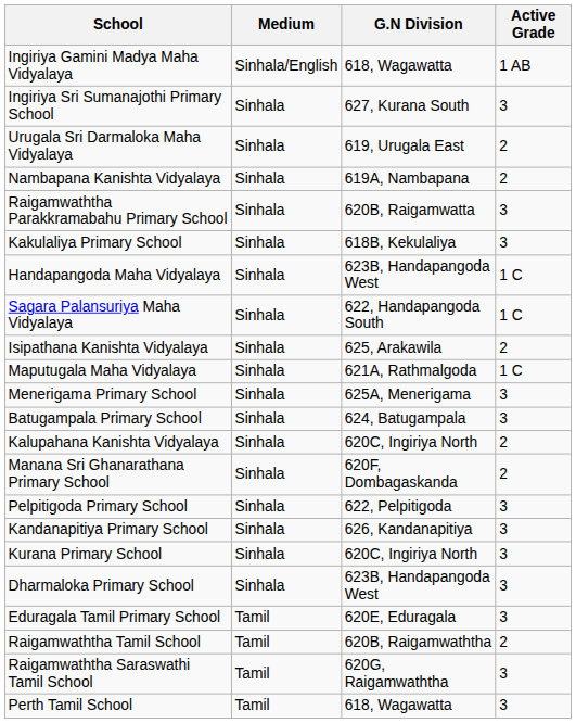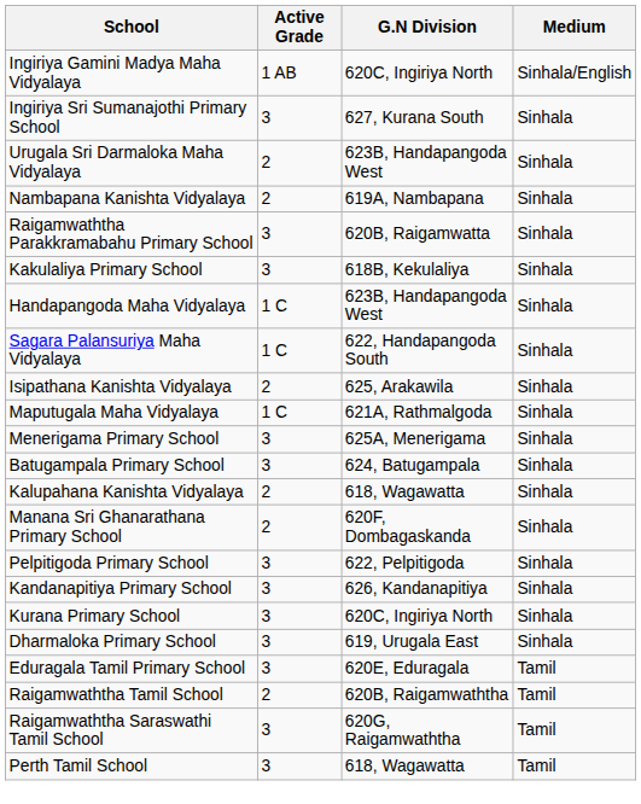columns swapped: Medium <-> Active Grade
Ingiriya Gamini Madya Maha Vidyalaya | G.N Division: 618, Wagawatta -> 620C, Ingiriya North
Urugala Sri Darmaloka Maha Vidyalaya | G.N Division: 619, Urugala East -> 623B, Handapangoda West
Kalupahana Kanishta Vidyalaya | G.N Division: 620C, Ingiriya North -> 618, Wagawatta
Dharmaloka Primary School | G.N Division: 623B, Handapangoda West -> 619, Urugala East
